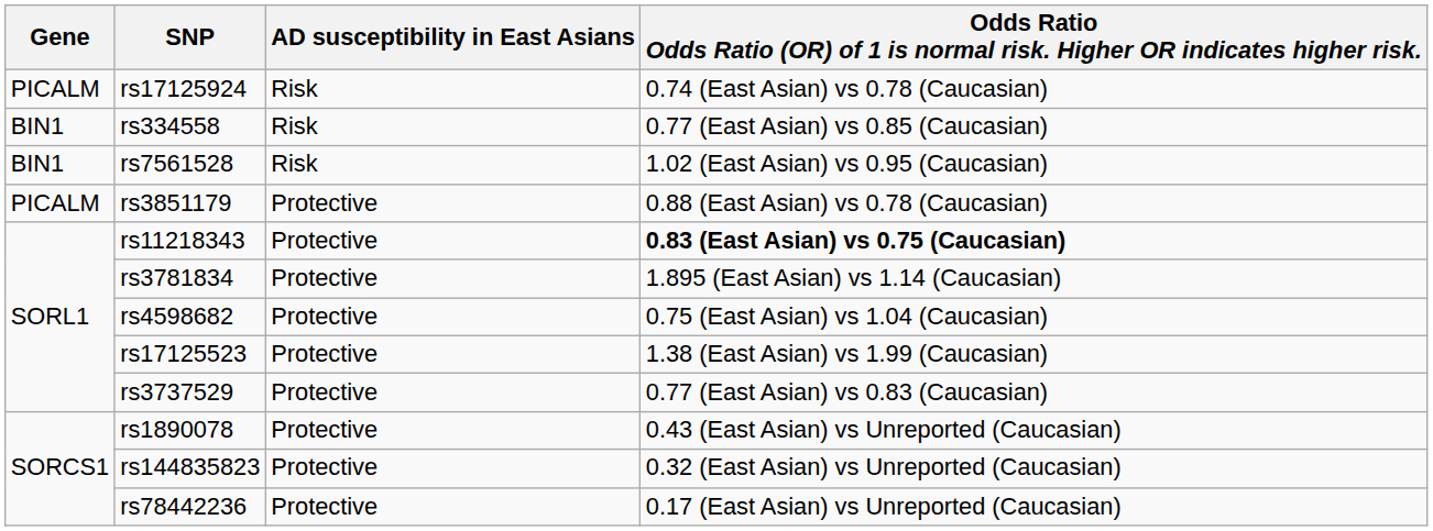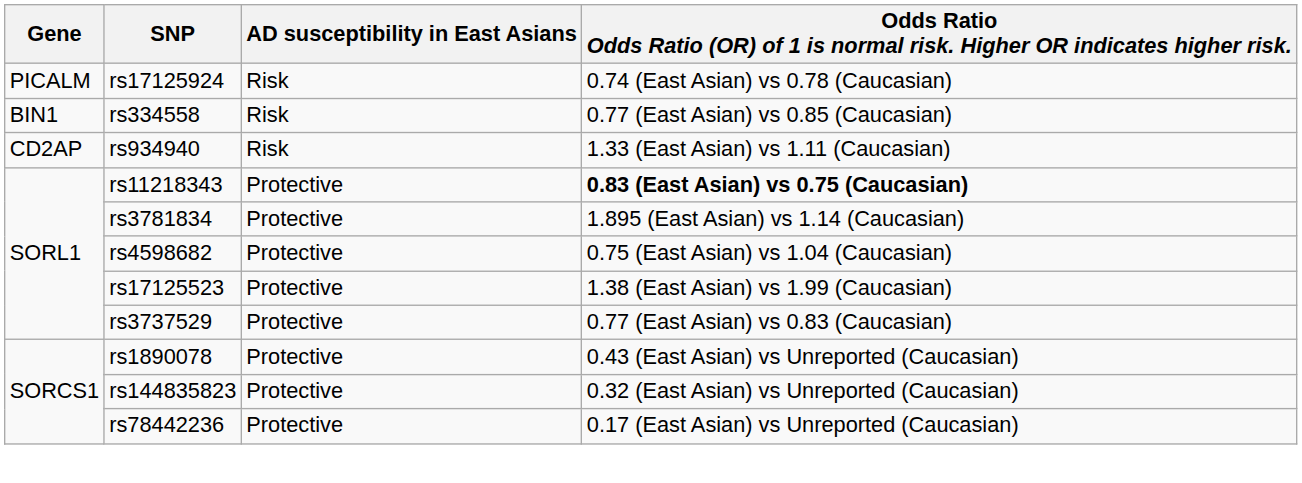+ row: CD2AP | rs934940 | Risk | 1.33 (East Asian) vs 1.11 (Caucasian)
- row: BIN1 | rs7561528 | Risk | 1.02 (East Asian) vs 0.95 (Caucasian)
- row: PICALM | rs3851179 | Protective | 0.88 (East Asian) vs 0.78 (Caucasian)
